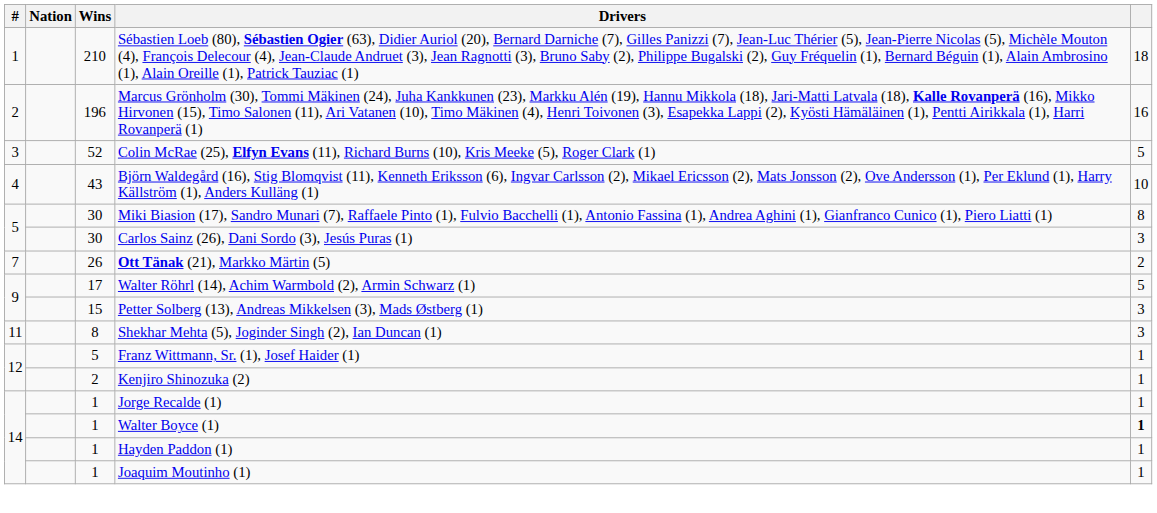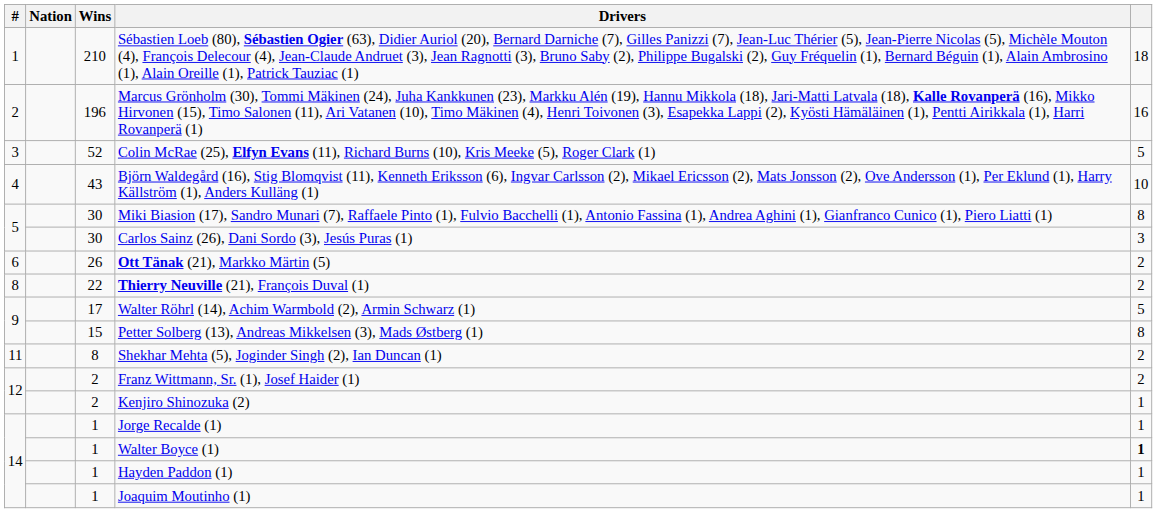Ott Tänak (21), Markko Märtin (5) | #: 7 -> 6
+ row: 8 | 22 | Thierry Neuville (21), François Duval (1) | 2
Petter Solberg (13), Andreas Mikkelsen (3), Mads Østberg (1) | column 5: 3 -> 8
Shekhar Mehta (5), Joginder Singh (2), Ian Duncan (1) | column 5: 3 -> 2
Franz Wittmann, Sr. (1), Josef Haider (1) | Wins: 5 -> 2
Franz Wittmann, Sr. (1), Josef Haider (1) | column 5: 1 -> 2
